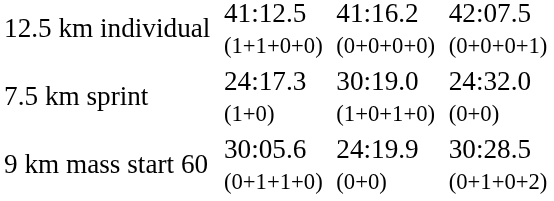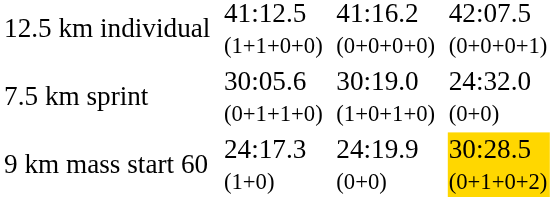7.5 km sprint | column 3: 24:17.3 (1+0) -> 30:05.6 (0+1+1+0)
9 km mass start 60 | column 3: 30:05.6 (0+1+1+0) -> 24:17.3 (1+0)
9 km mass start 60 | column 7: no background -> gold background
